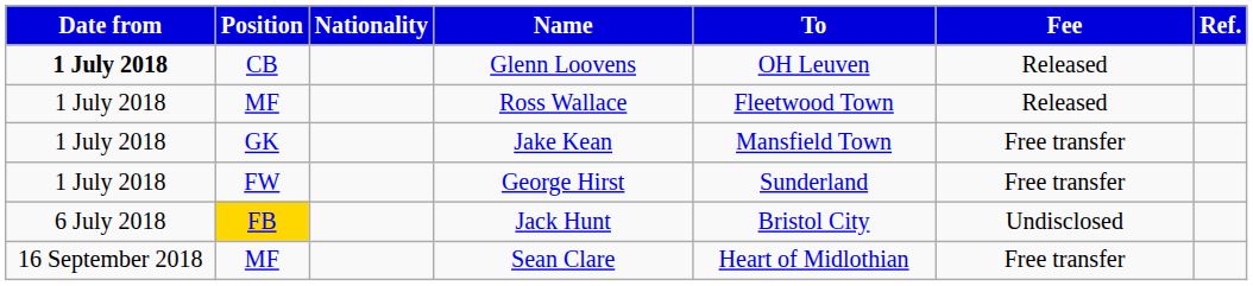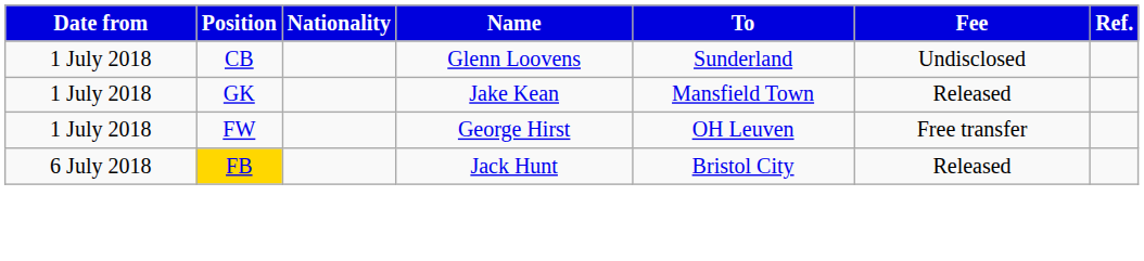Glenn Loovens | Date from: bold -> normal
Glenn Loovens | To: OH Leuven -> Sunderland
Glenn Loovens | Fee: Released -> Undisclosed
- row: 1 July 2018 | MF | Ross Wallace | Fleetwood Town | Released
Jake Kean | Fee: Free transfer -> Released
George Hirst | To: Sunderland -> OH Leuven
Jack Hunt | Fee: Undisclosed -> Released
- row: 16 September 2018 | MF | Sean Clare | Heart of Midlothian | Free transfer
